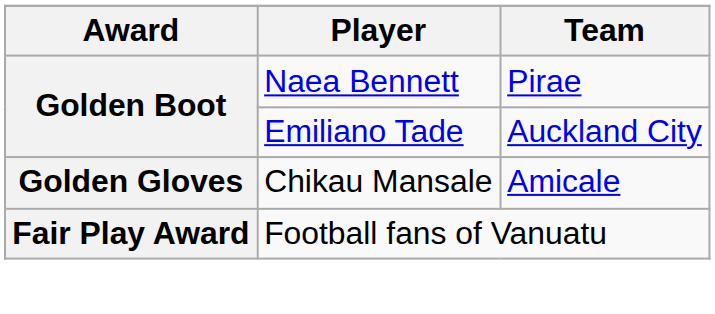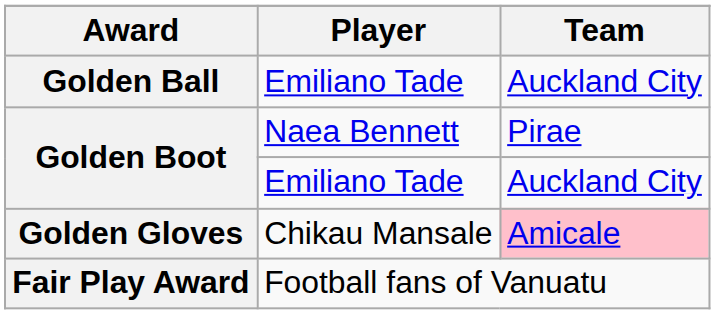+ row: Golden Ball | Emiliano Tade | Auckland City
Golden Gloves | Team: no background -> pink background
